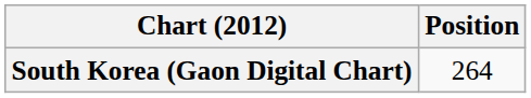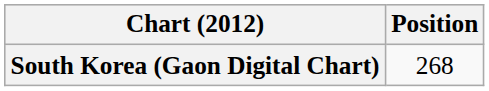South Korea (Gaon Digital Chart) | Position: 264 -> 268
